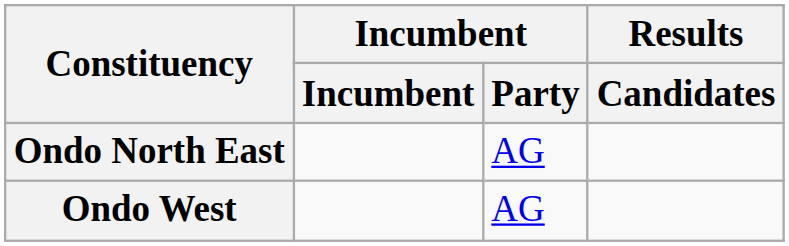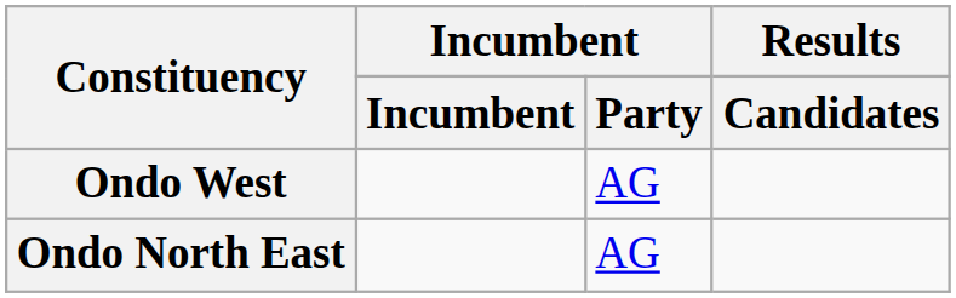rows swapped: Ondo North East <-> Ondo West
